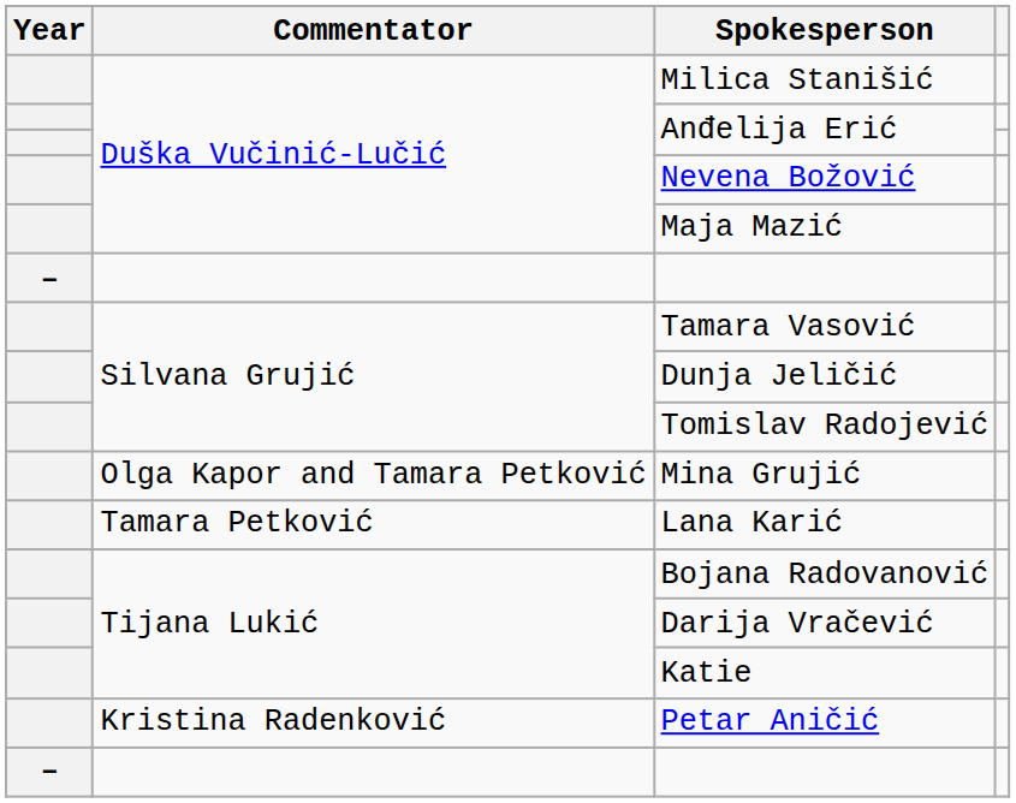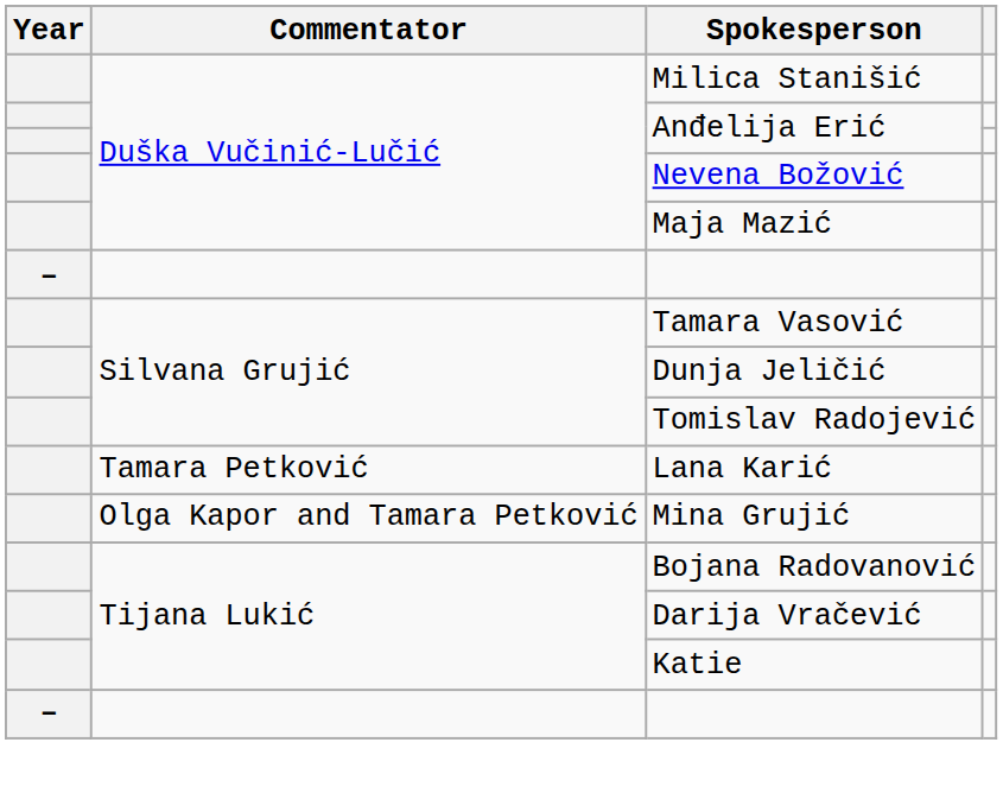rows swapped: Mina Grujić <-> Lana Karić
- row: Kristina Radenković | Petar Aničić
